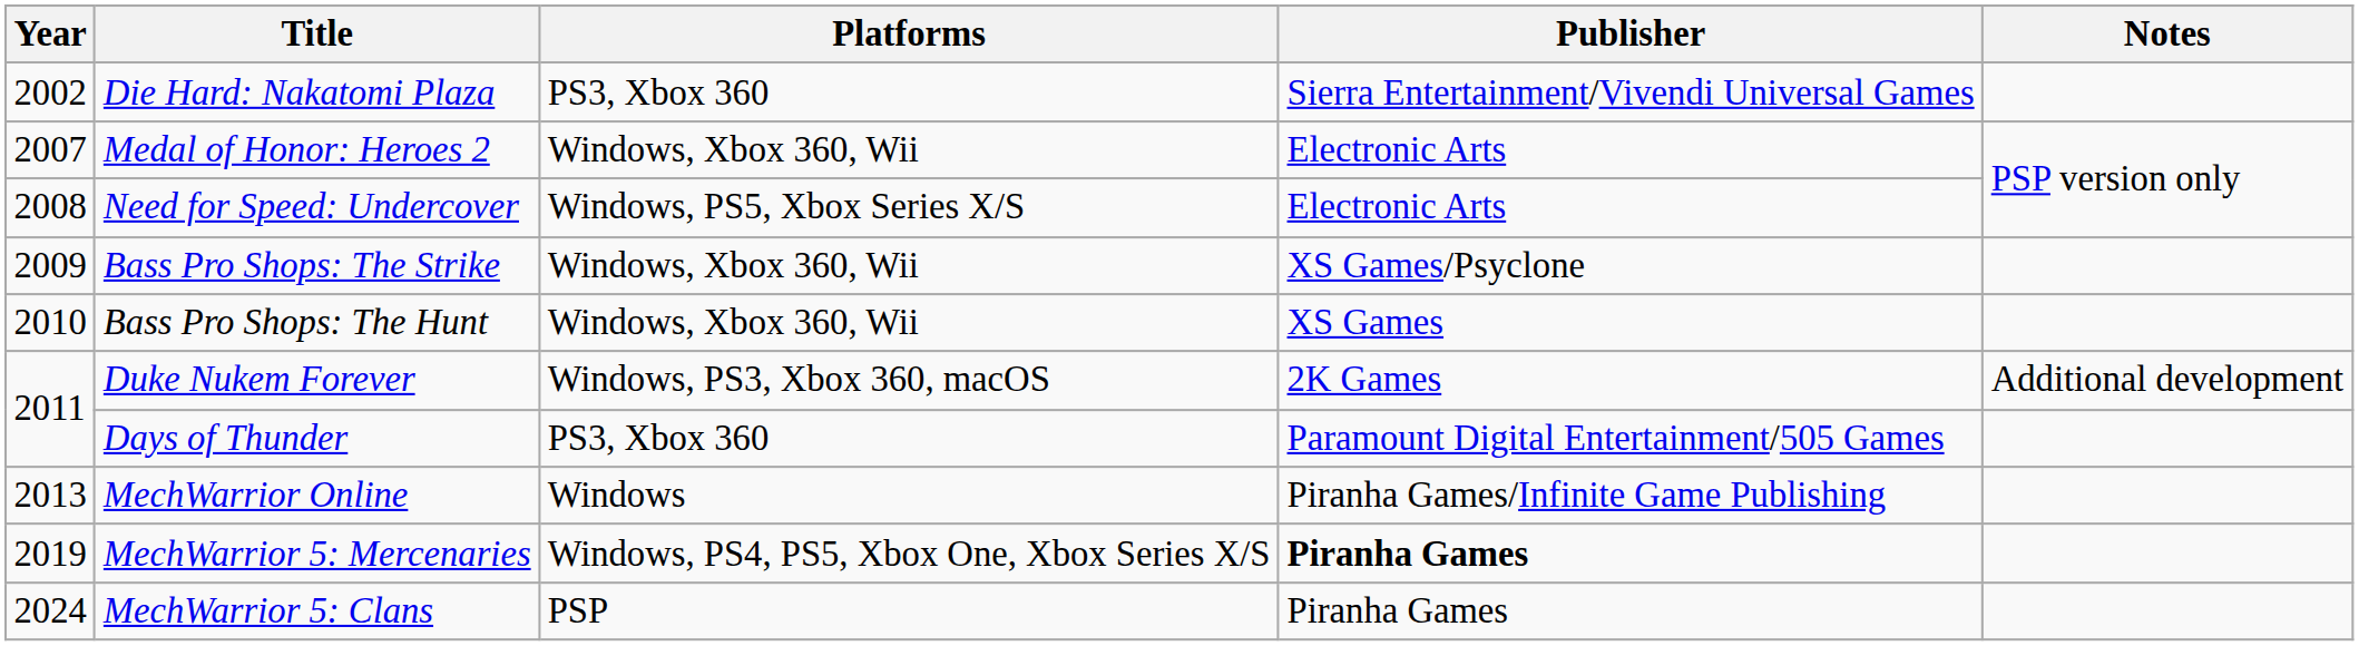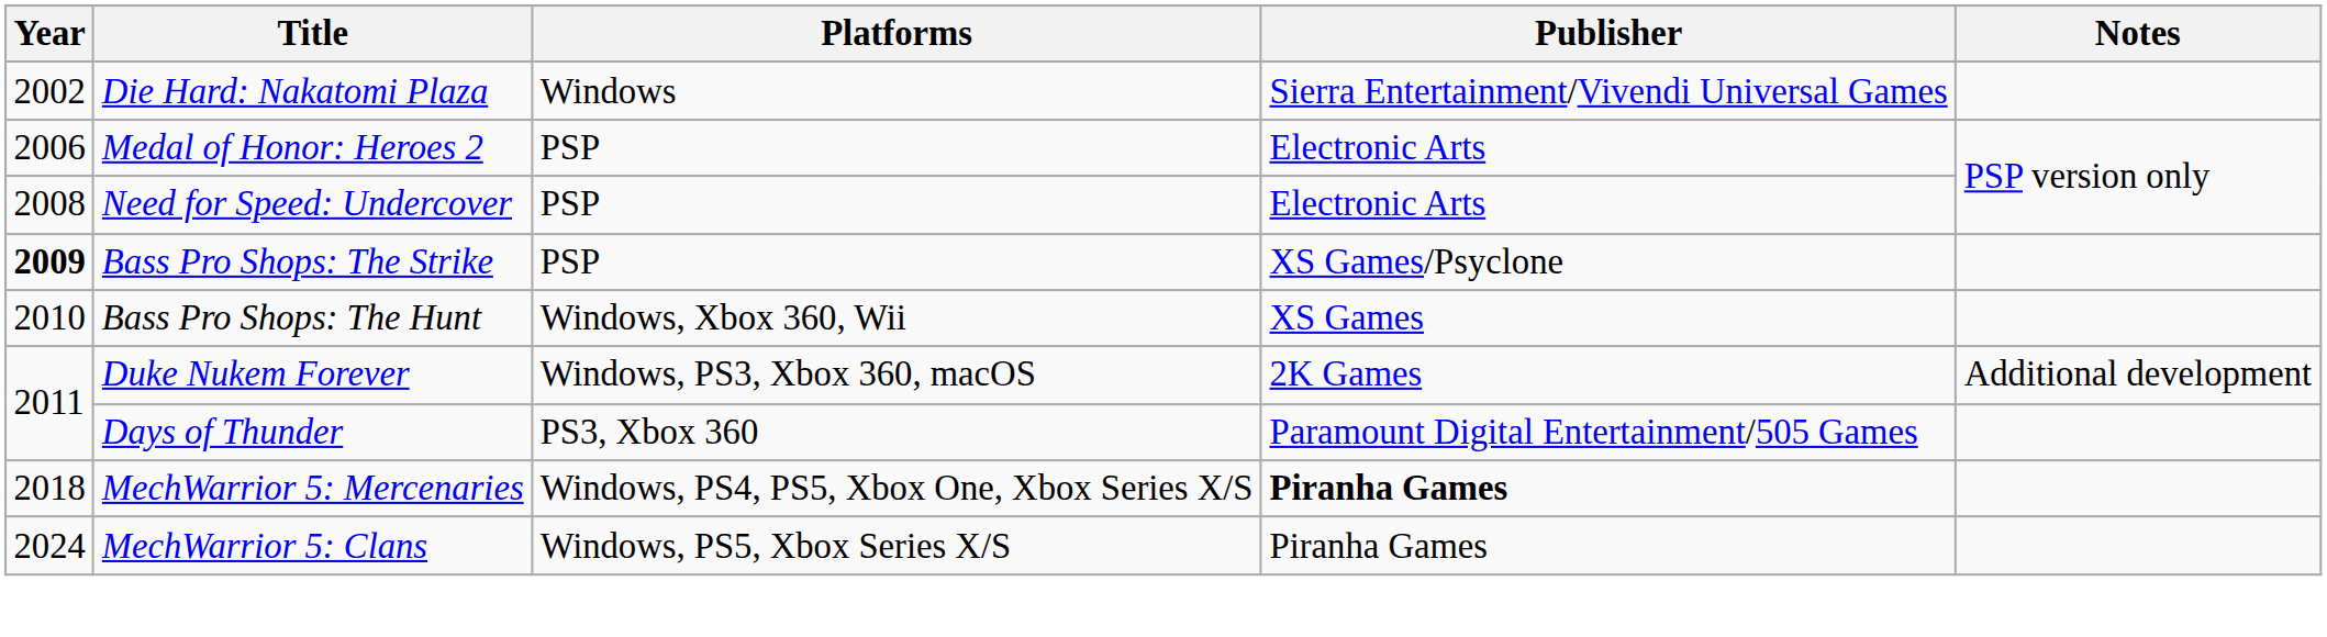Die Hard: Nakatomi Plaza | Platforms: PS3, Xbox 360 -> Windows
Medal of Honor: Heroes 2 | Year: 2007 -> 2006
Medal of Honor: Heroes 2 | Platforms: Windows, Xbox 360, Wii -> PSP
Need for Speed: Undercover | Platforms: Windows, PS5, Xbox Series X/S -> PSP
Bass Pro Shops: The Strike | Year: normal -> bold
Bass Pro Shops: The Strike | Platforms: Windows, Xbox 360, Wii -> PSP
- row: 2013 | MechWarrior Online | Windows | Piranha Games/Infinite Game Publishing
MechWarrior 5: Mercenaries | Year: 2019 -> 2018
MechWarrior 5: Clans | Platforms: PSP -> Windows, PS5, Xbox Series X/S
